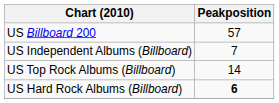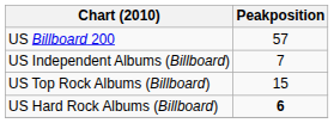US Top Rock Albums (Billboard) | Peakposition: 14 -> 15
